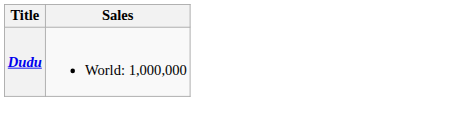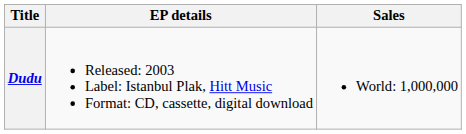+ column: EP details | Released: 2003 Label: Istanbul Plak, Hitt Music Format: CD, cassette, digital download
